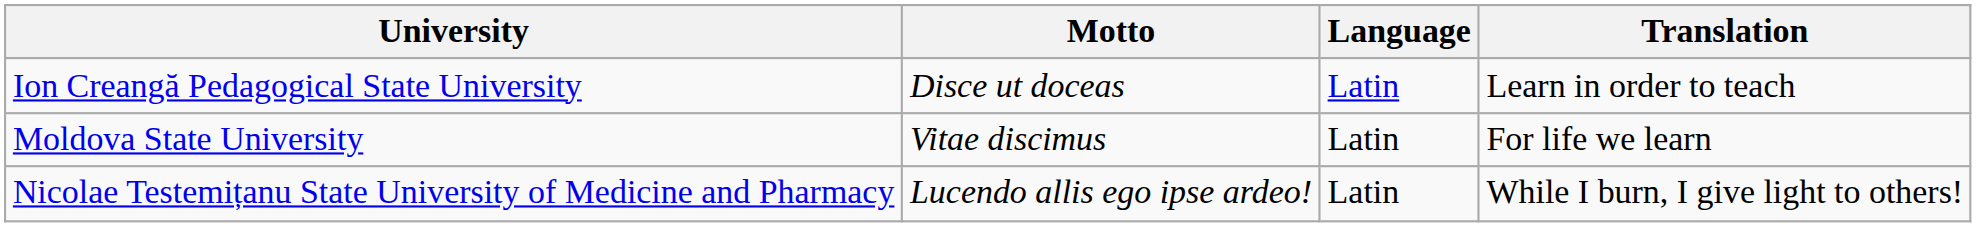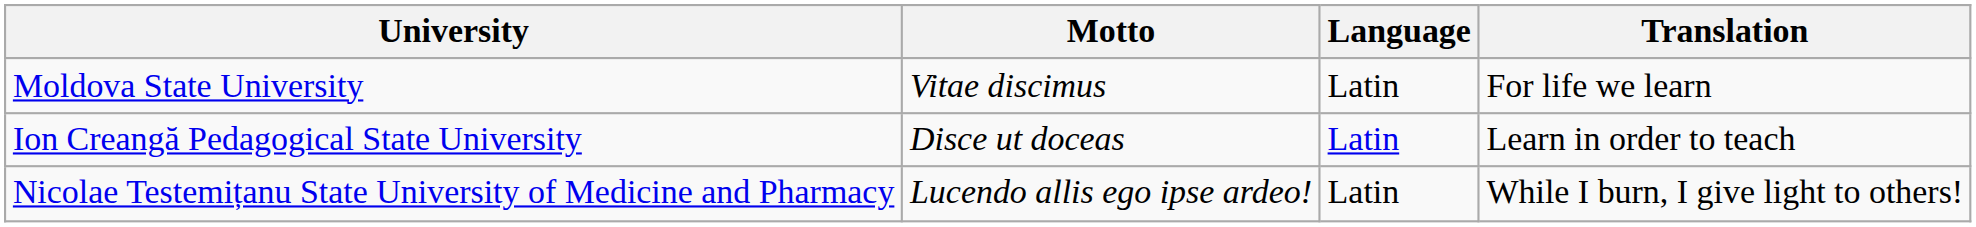rows swapped: Ion Creangă Pedagogical State University <-> Moldova State University
